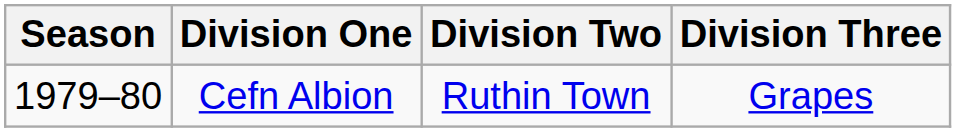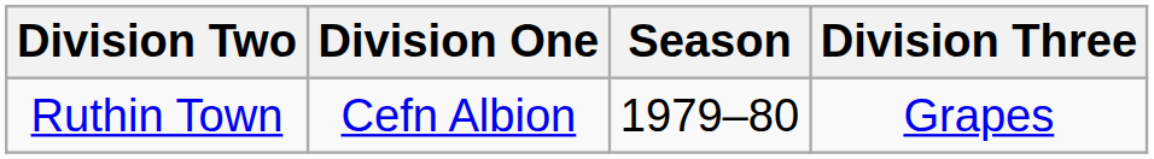columns swapped: Season <-> Division Two
